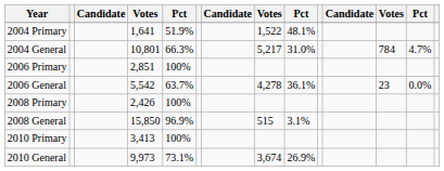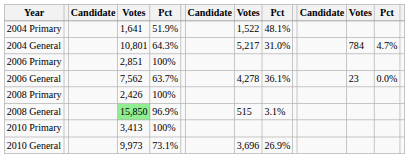2004 General | column 5: 66.3% -> 64.3%
2006 General | column 4: 5,542 -> 7,562
2008 General | column 4: no background -> lightgreen background
2010 General | column 8: 3,674 -> 3,696
